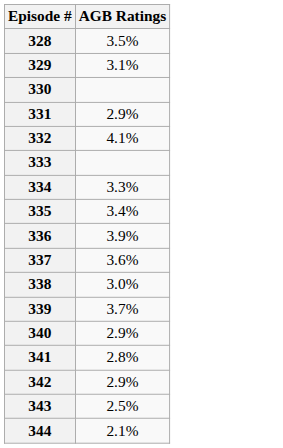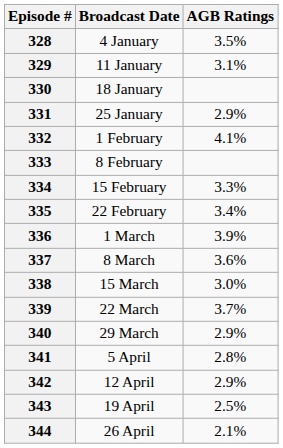+ column: Broadcast Date | 4 January | 11 January | 18 January | 25 January | 1 February | 8 February | 15 February | 22 February | 1 March | 8 March | 15 March | 22 March | 29 March | 5 April | 12 April | 19 April | 26 April
